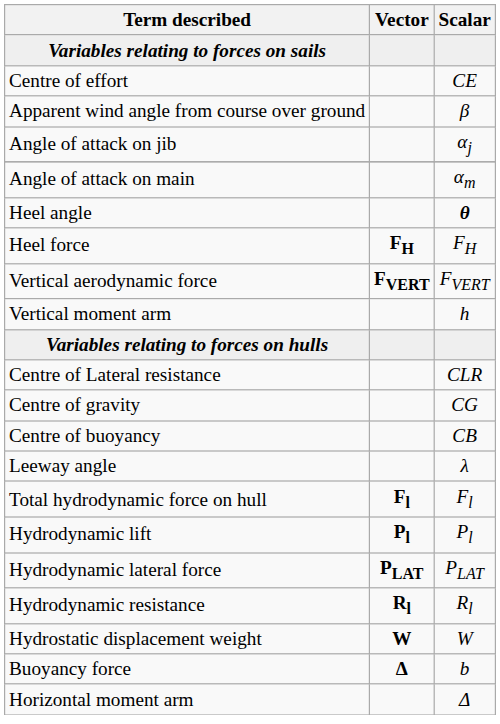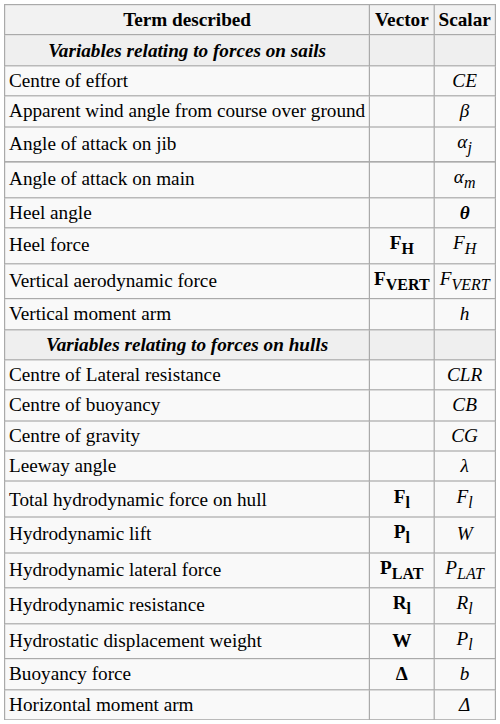rows swapped: Centre of buoyancy <-> Centre of gravity
Hydrodynamic lift | Scalar: Pl -> W
Hydrostatic displacement weight | Scalar: W -> Pl
